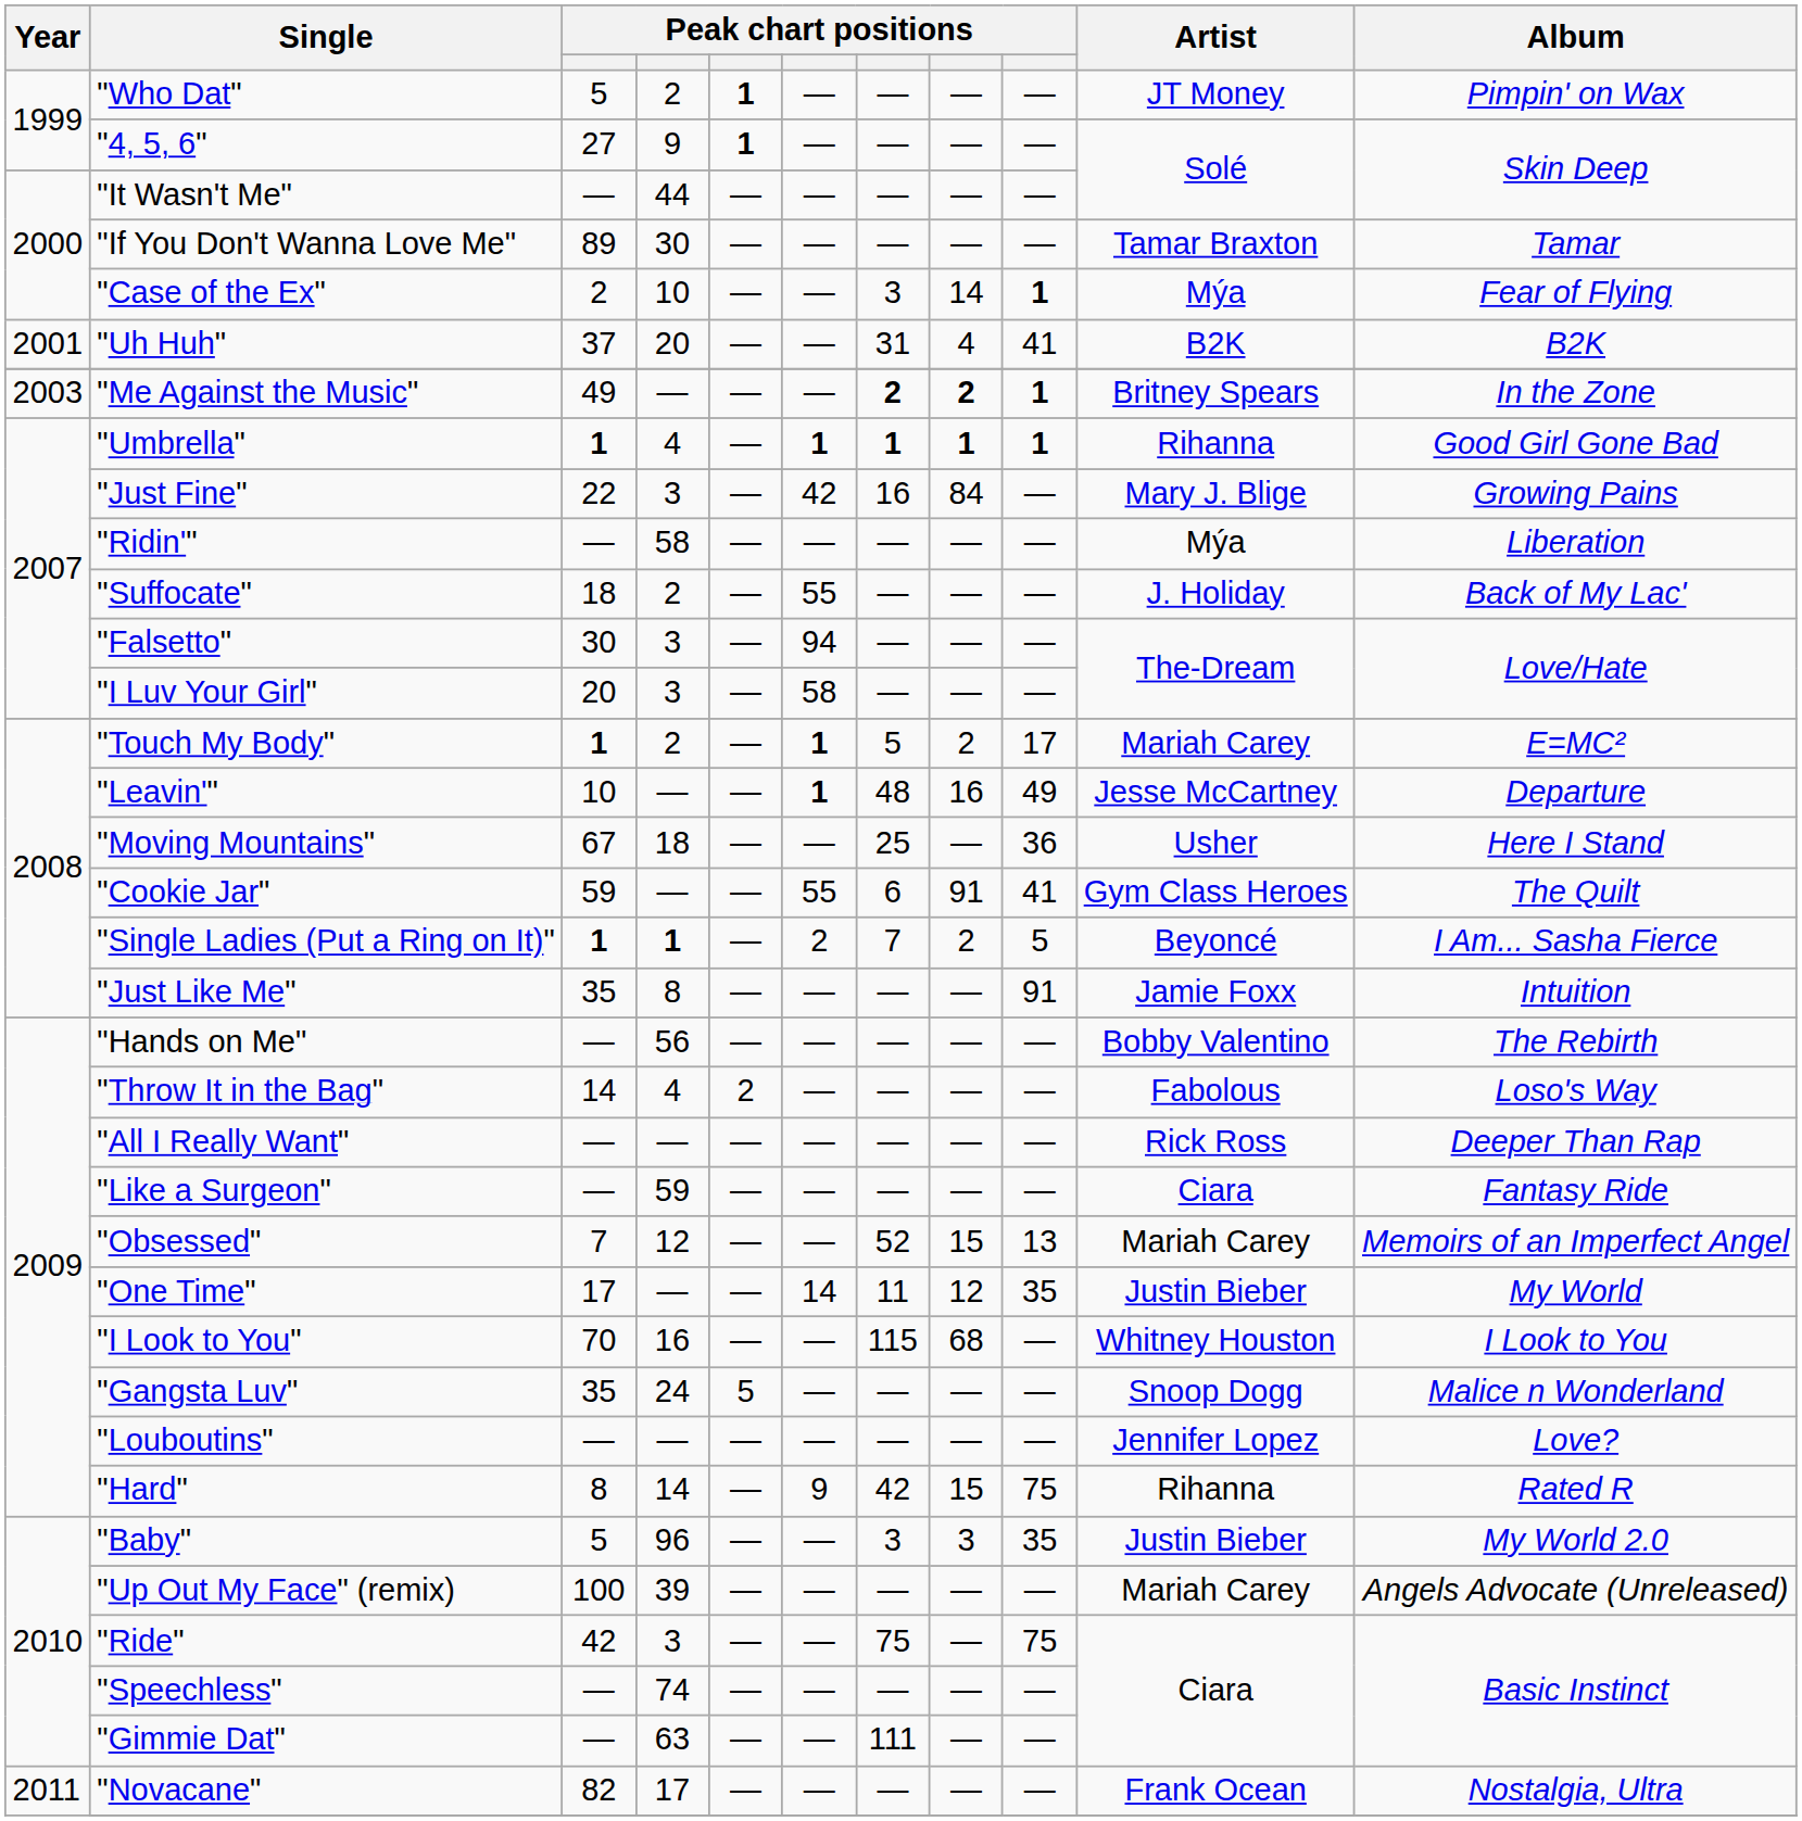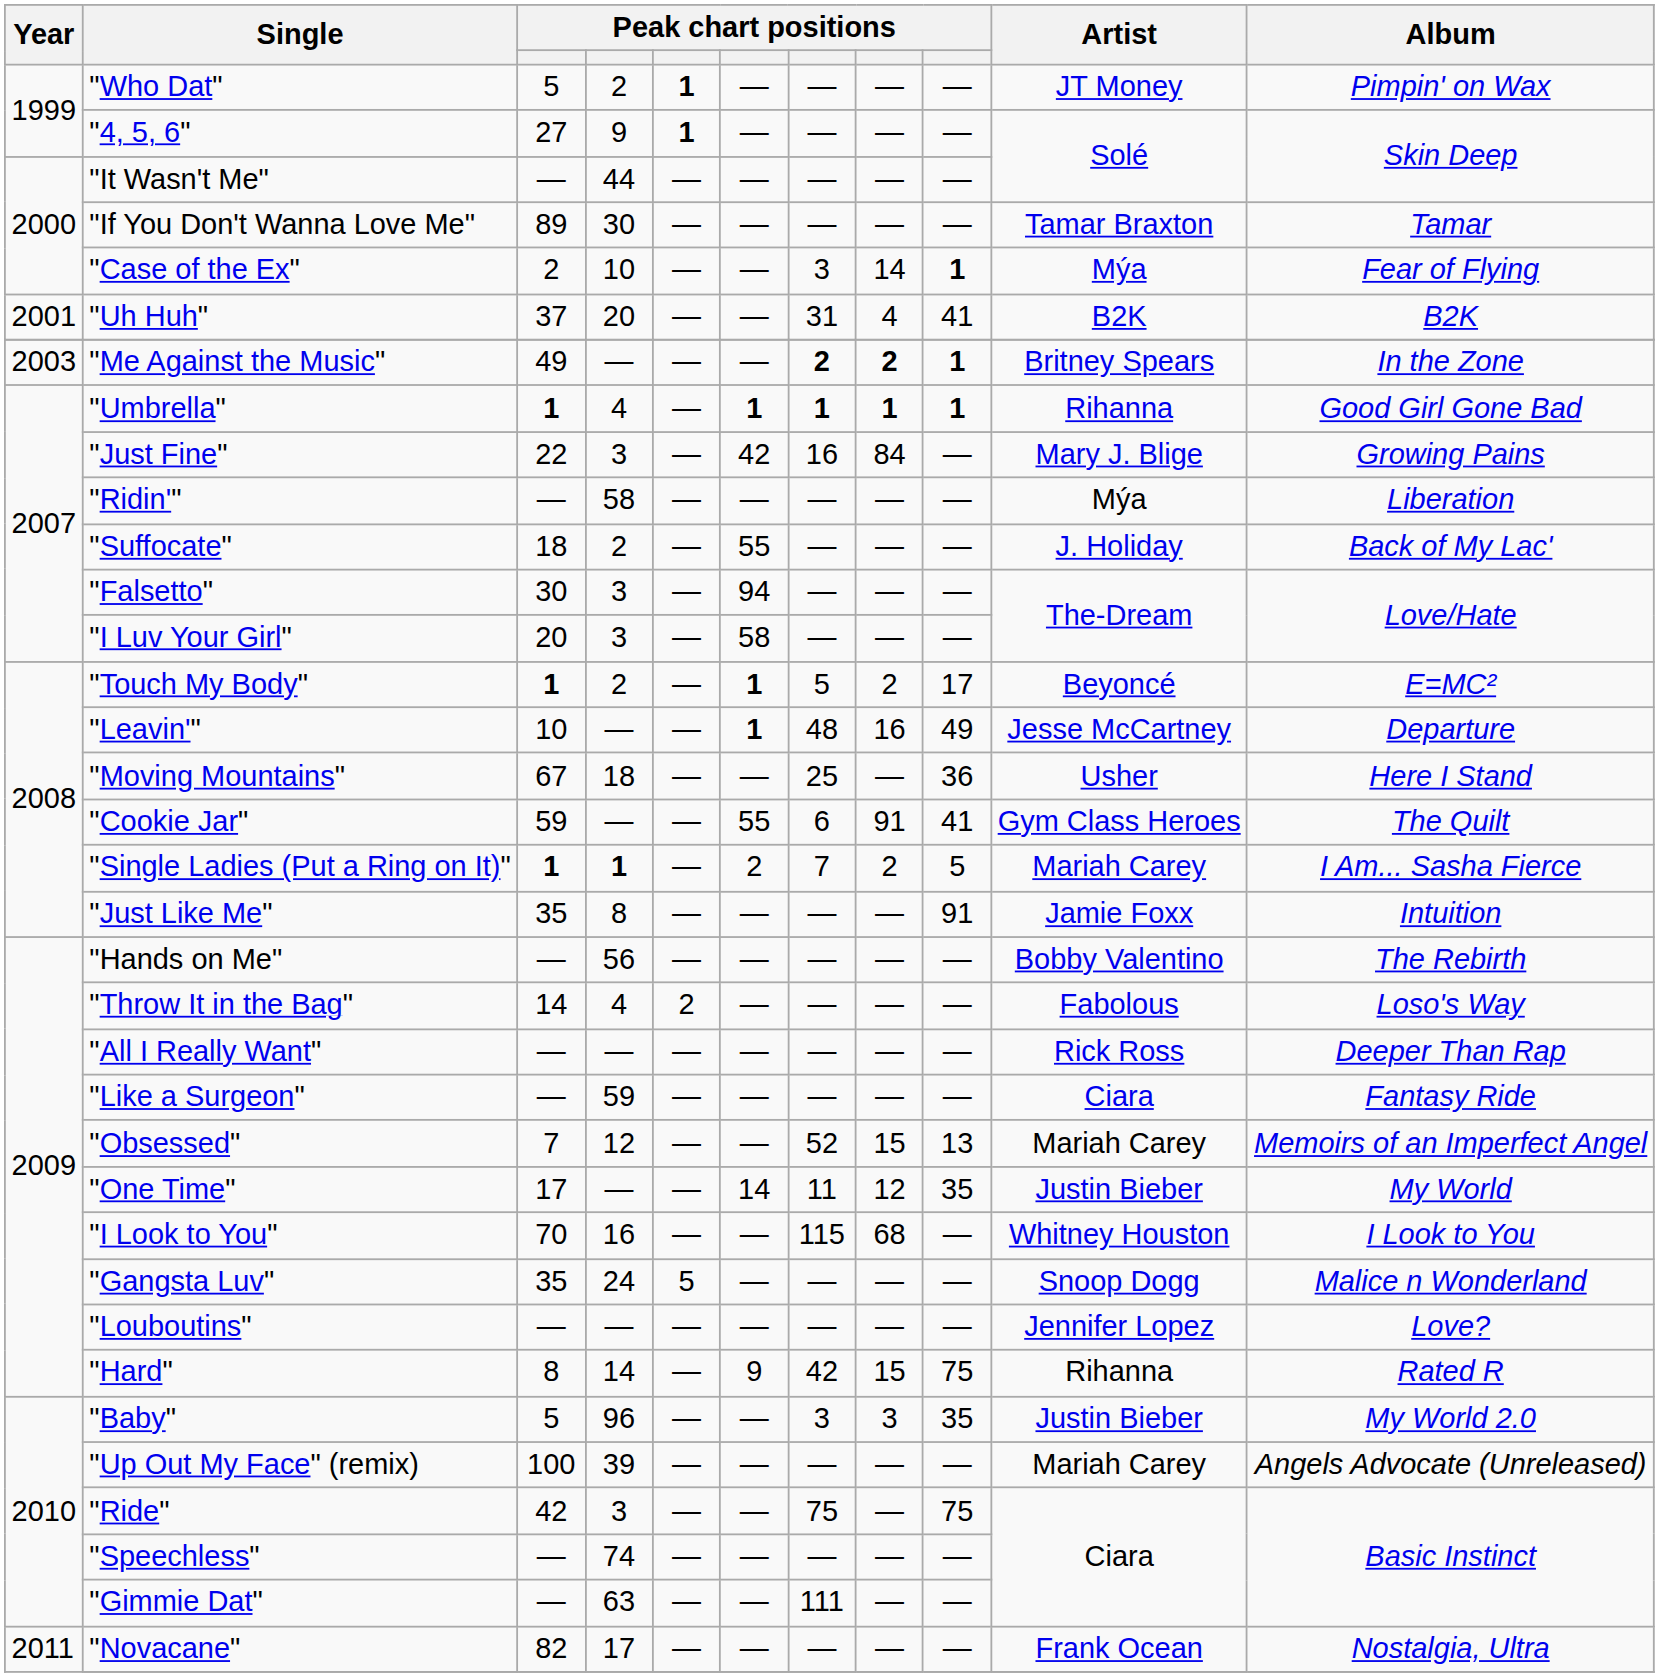"Touch My Body" | Artist: Mariah Carey -> Beyoncé
"Single Ladies (Put a Ring on It)" | Artist: Beyoncé -> Mariah Carey
